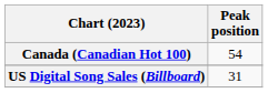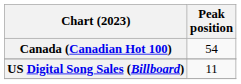US Digital Song Sales (Billboard) | Peak position: 31 -> 11
